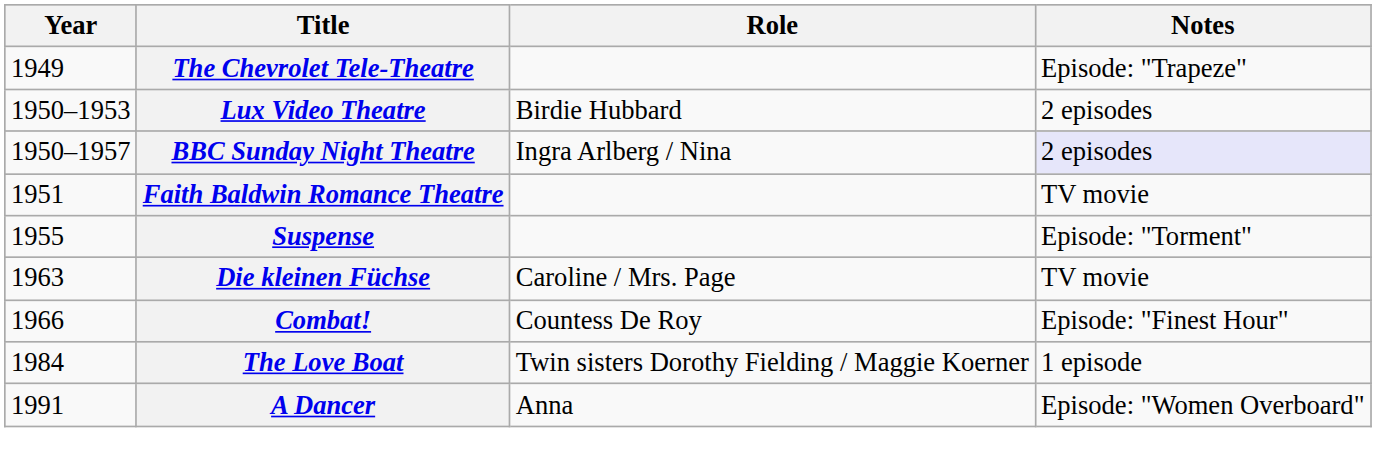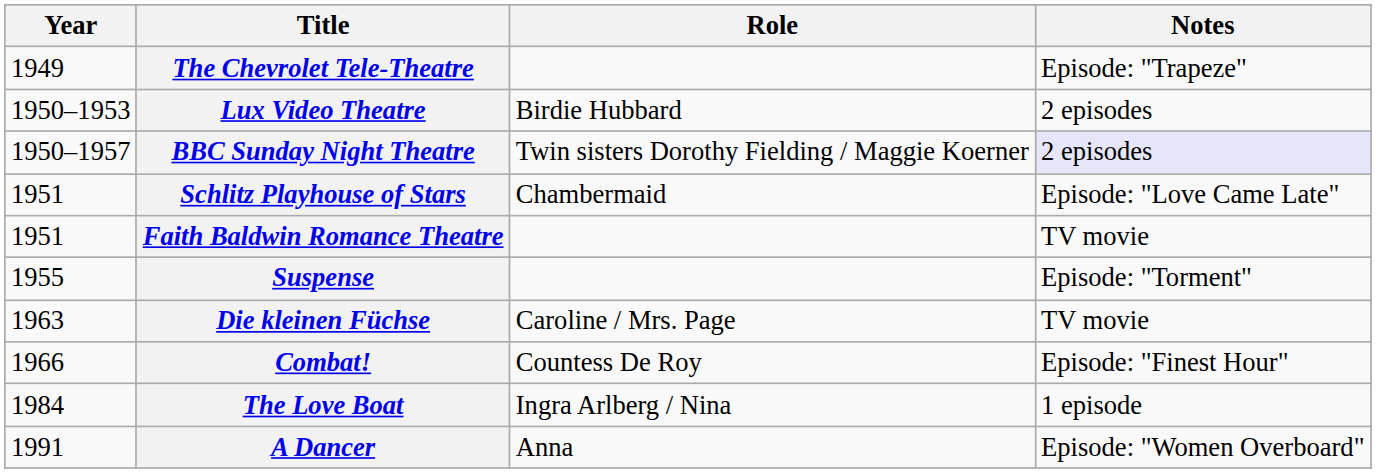BBC Sunday Night Theatre | Role: Ingra Arlberg / Nina -> Twin sisters Dorothy Fielding / Maggie Koerner
+ row: 1951 | Schlitz Playhouse of Stars | Chambermaid | Episode: "Love Came Late"
The Love Boat | Role: Twin sisters Dorothy Fielding / Maggie Koerner -> Ingra Arlberg / Nina
